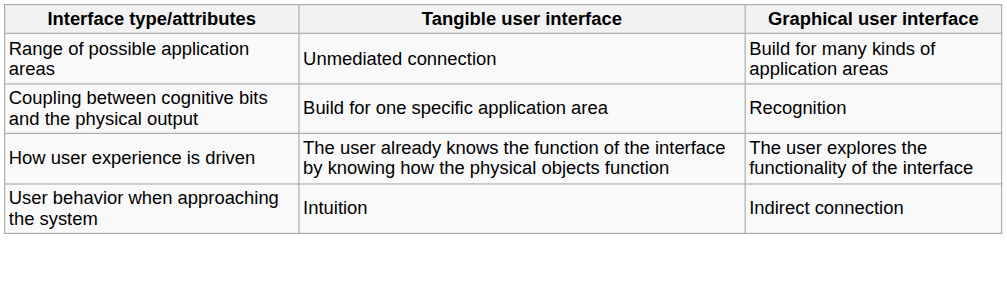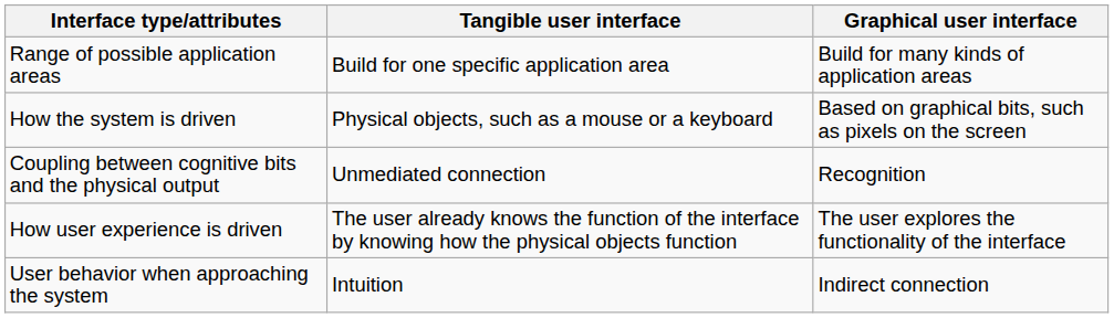Range of possible application areas | Tangible user interface: Unmediated connection -> Build for one specific application area
+ row: How the system is driven | Physical objects, such as a mouse or a keyboard | Based on graphical bits, such as pixels on the screen
Coupling between cognitive bits and the physical output | Tangible user interface: Build for one specific application area -> Unmediated connection
